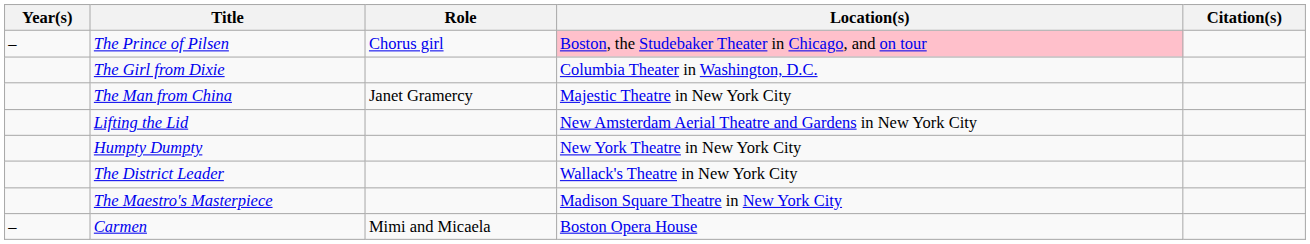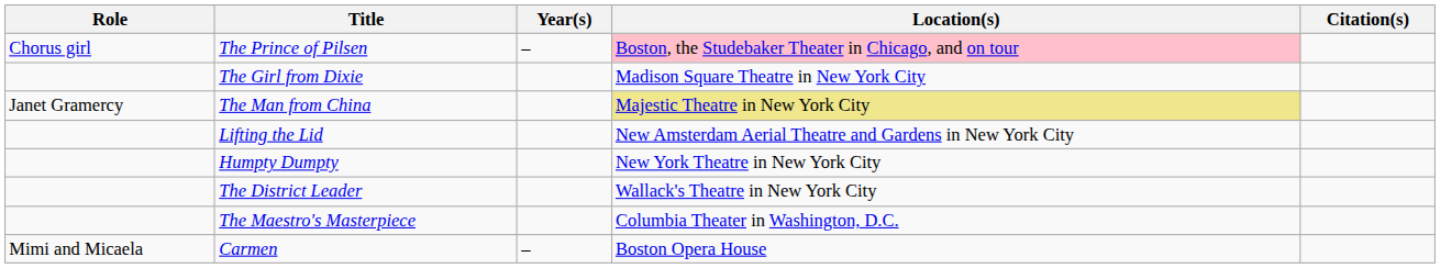columns swapped: Year(s) <-> Role
The Girl from Dixie | Location(s): Columbia Theater in Washington, D.C. -> Madison Square Theatre in New York City
The Man from China | Location(s): no background -> khaki background
The Maestro's Masterpiece | Location(s): Madison Square Theatre in New York City -> Columbia Theater in Washington, D.C.
